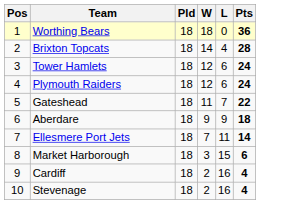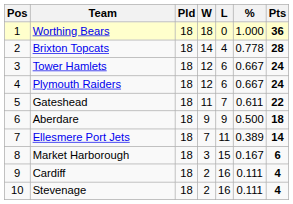+ column: % | 1.000 | 0.778 | 0.667 | 0.667 | 0.611 | 0.500 | 0.389 | 0.167 | 0.111 | 0.111
